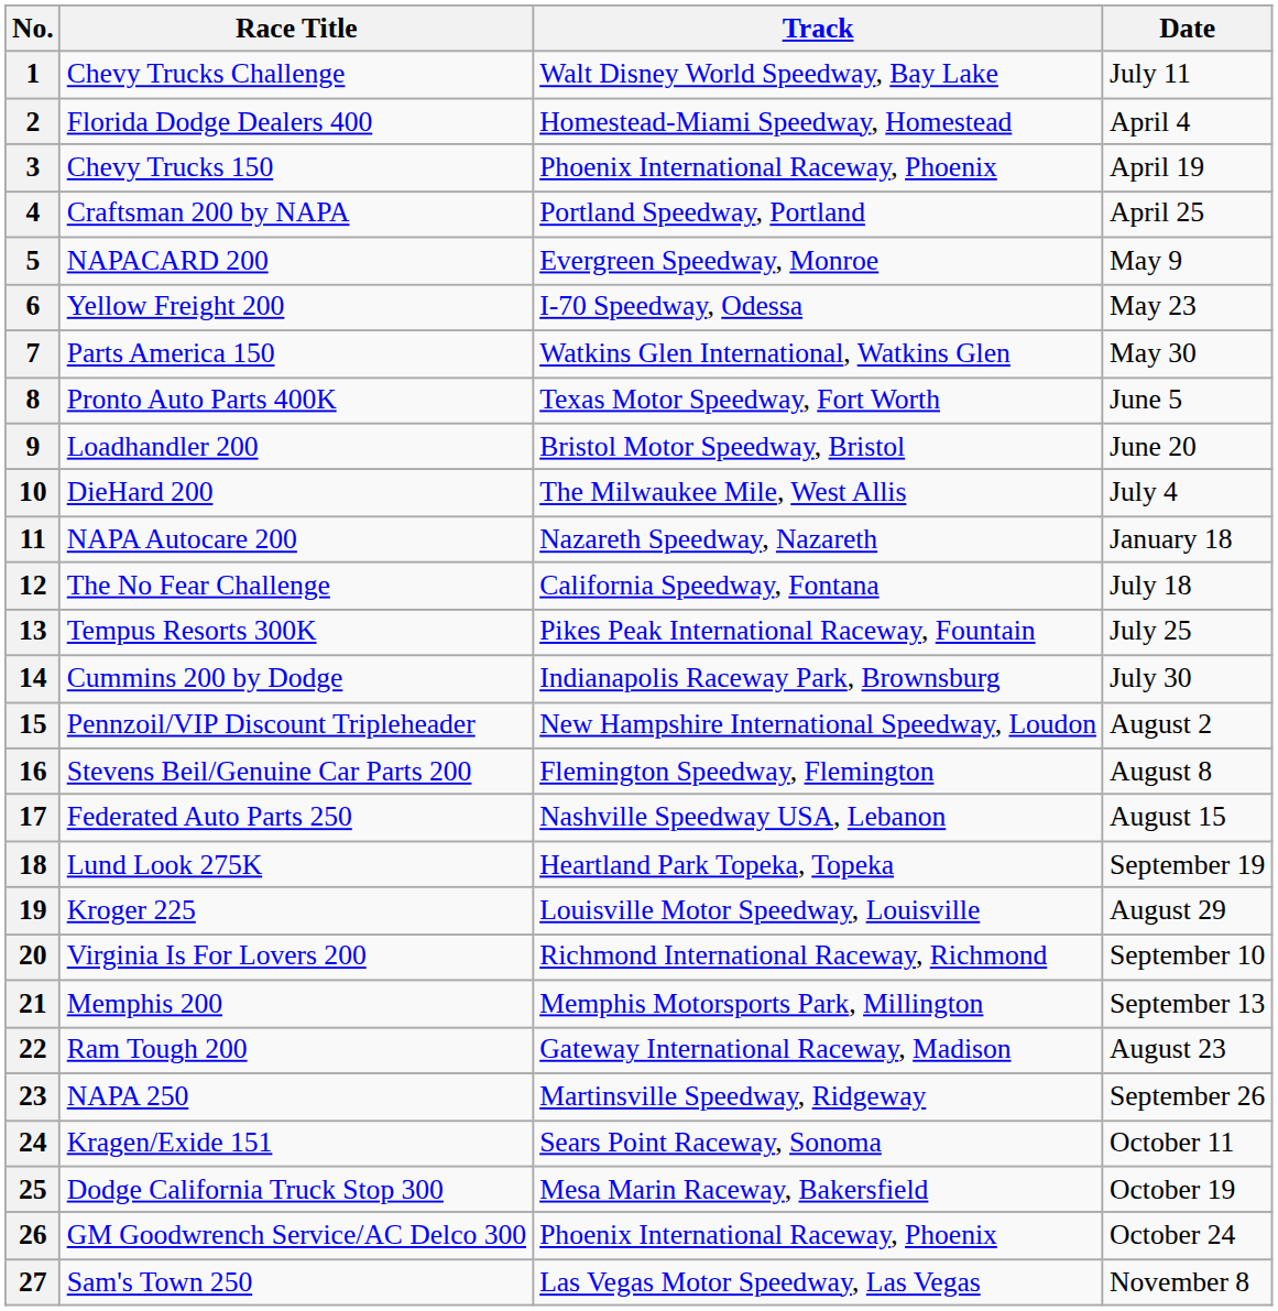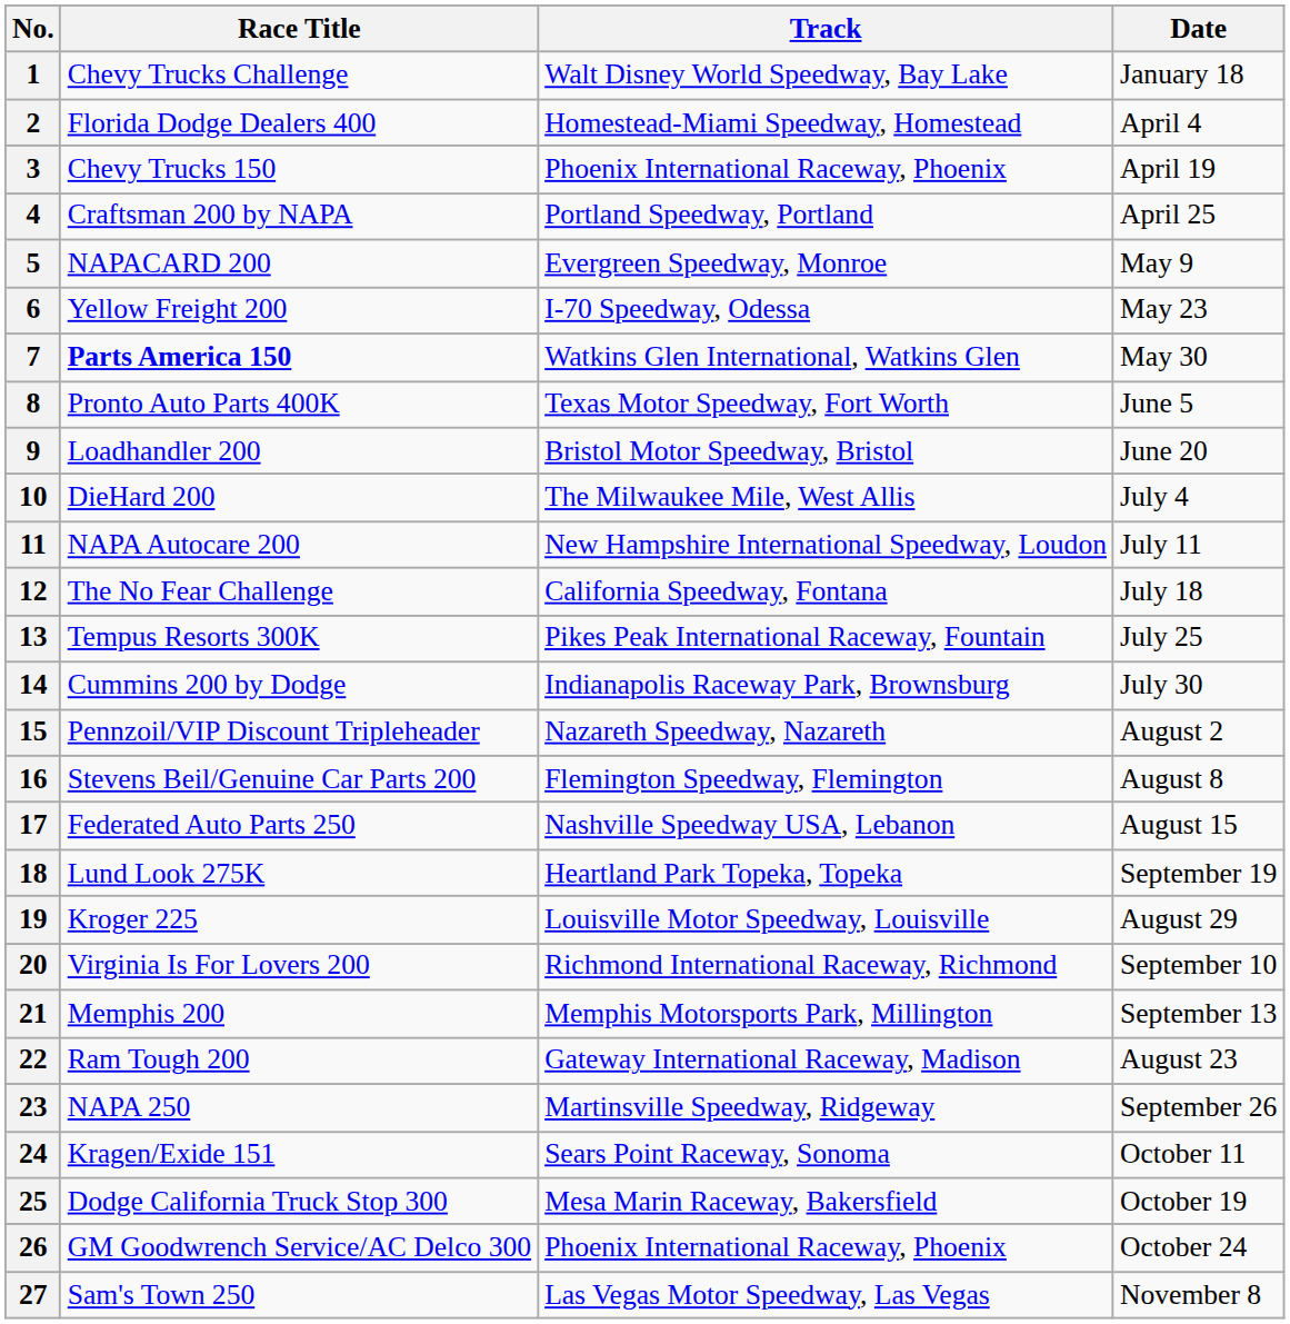1 | Date: July 11 -> January 18
7 | Race Title: normal -> bold
11 | Track: Nazareth Speedway, Nazareth -> New Hampshire International Speedway, Loudon
11 | Date: January 18 -> July 11
15 | Track: New Hampshire International Speedway, Loudon -> Nazareth Speedway, Nazareth
